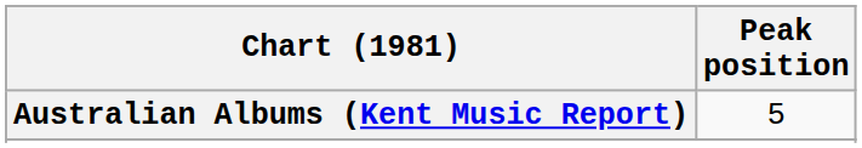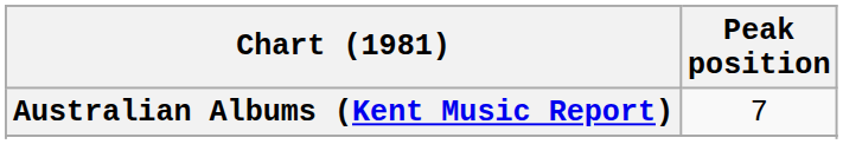Australian Albums (Kent Music Report) | Peak position: 5 -> 7
